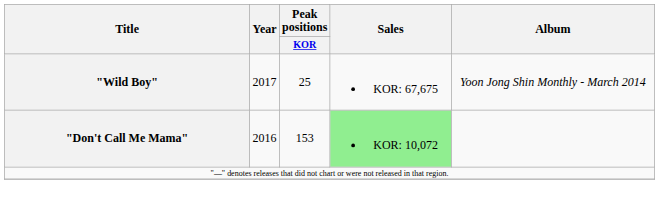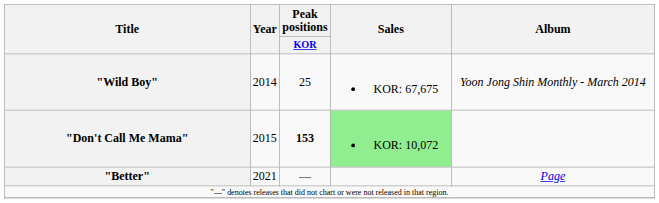"Wild Boy" | Year: 2017 -> 2014
"Don't Call Me Mama" | Year: 2016 -> 2015
"Don't Call Me Mama" | Peak positions / KOR: normal -> bold
+ row: "Better" | 2021 | — | Page
